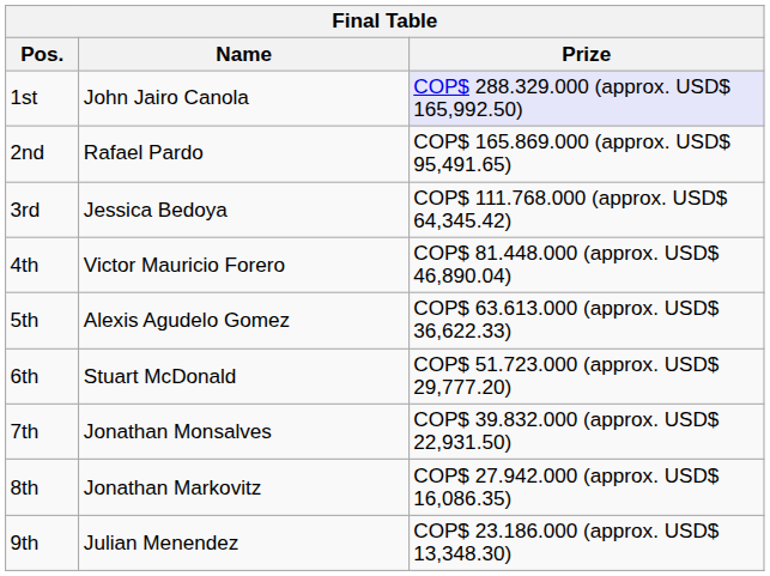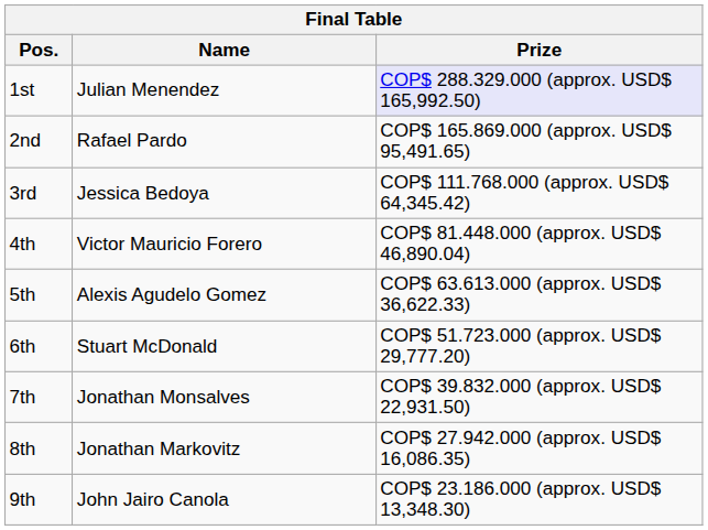1st | Name: John Jairo Canola -> Julian Menendez
9th | Name: Julian Menendez -> John Jairo Canola
